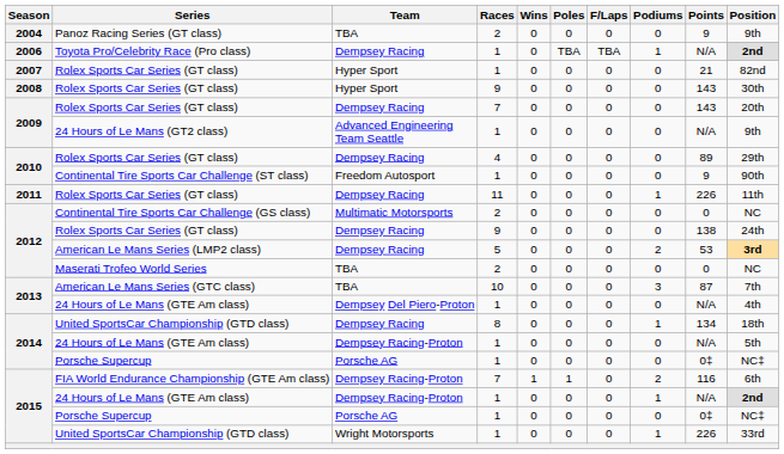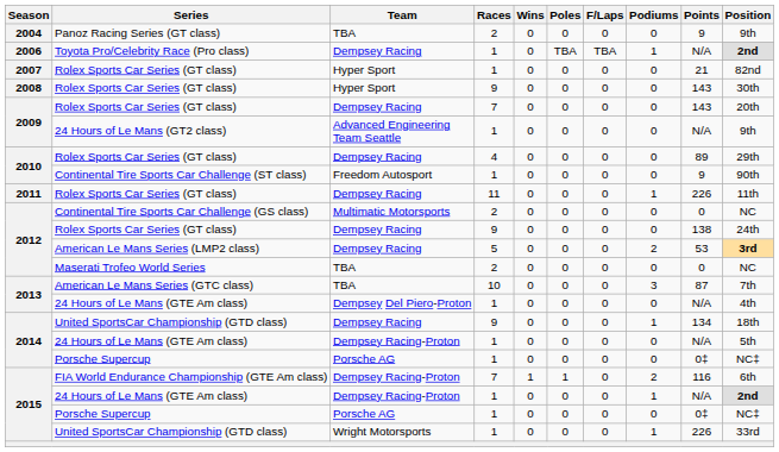2014 / United SportsCar Championship (GTD class) | Races: 8 -> 9
